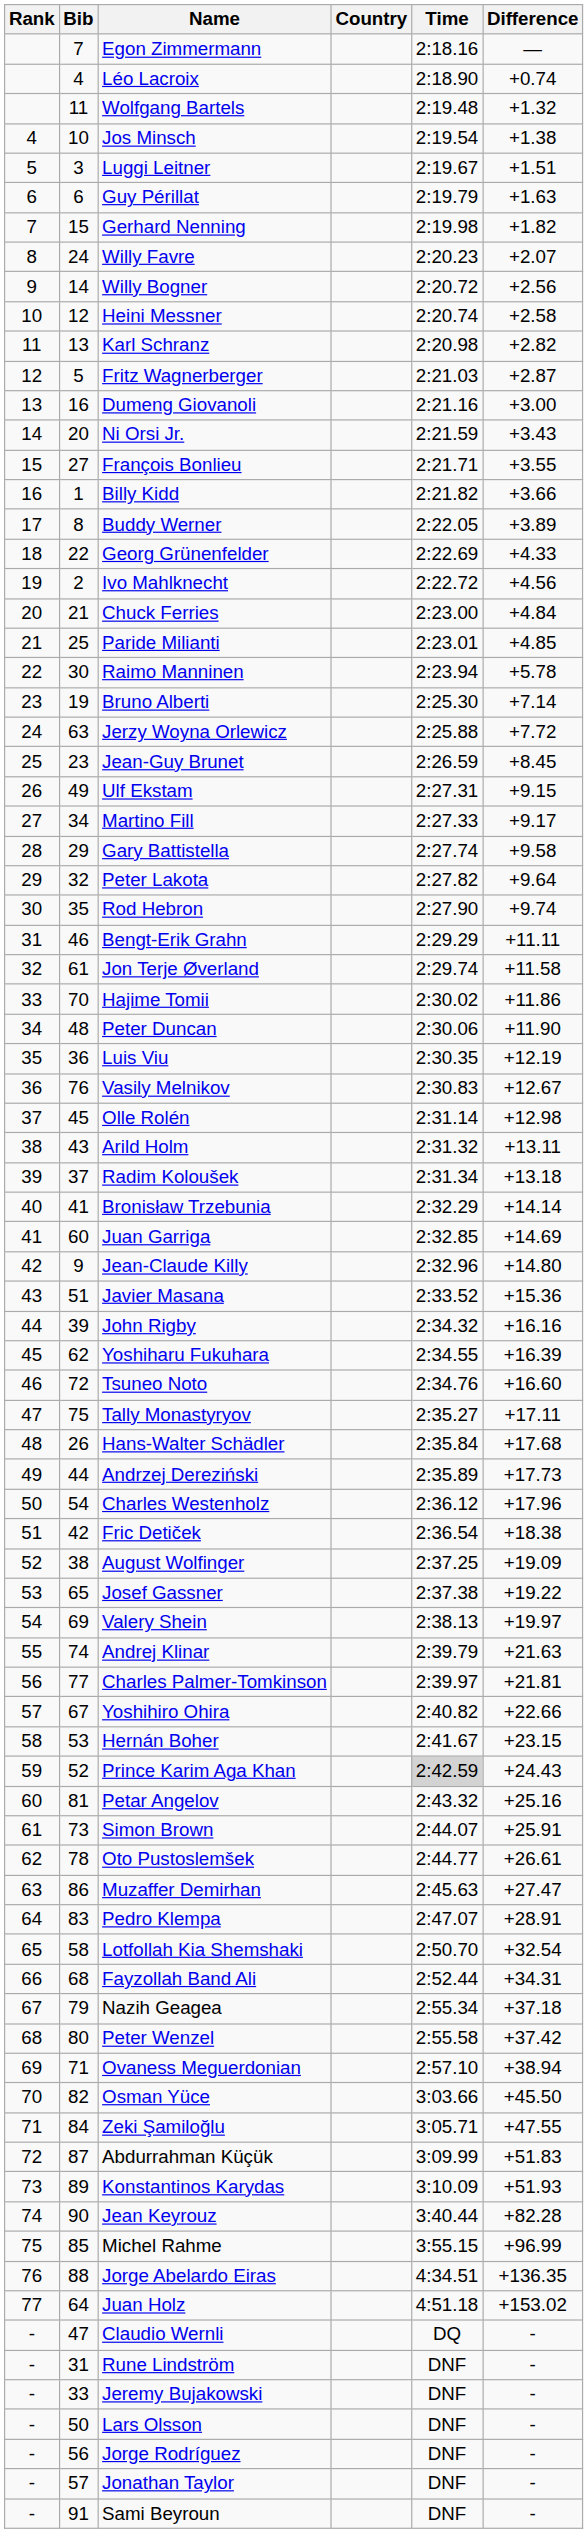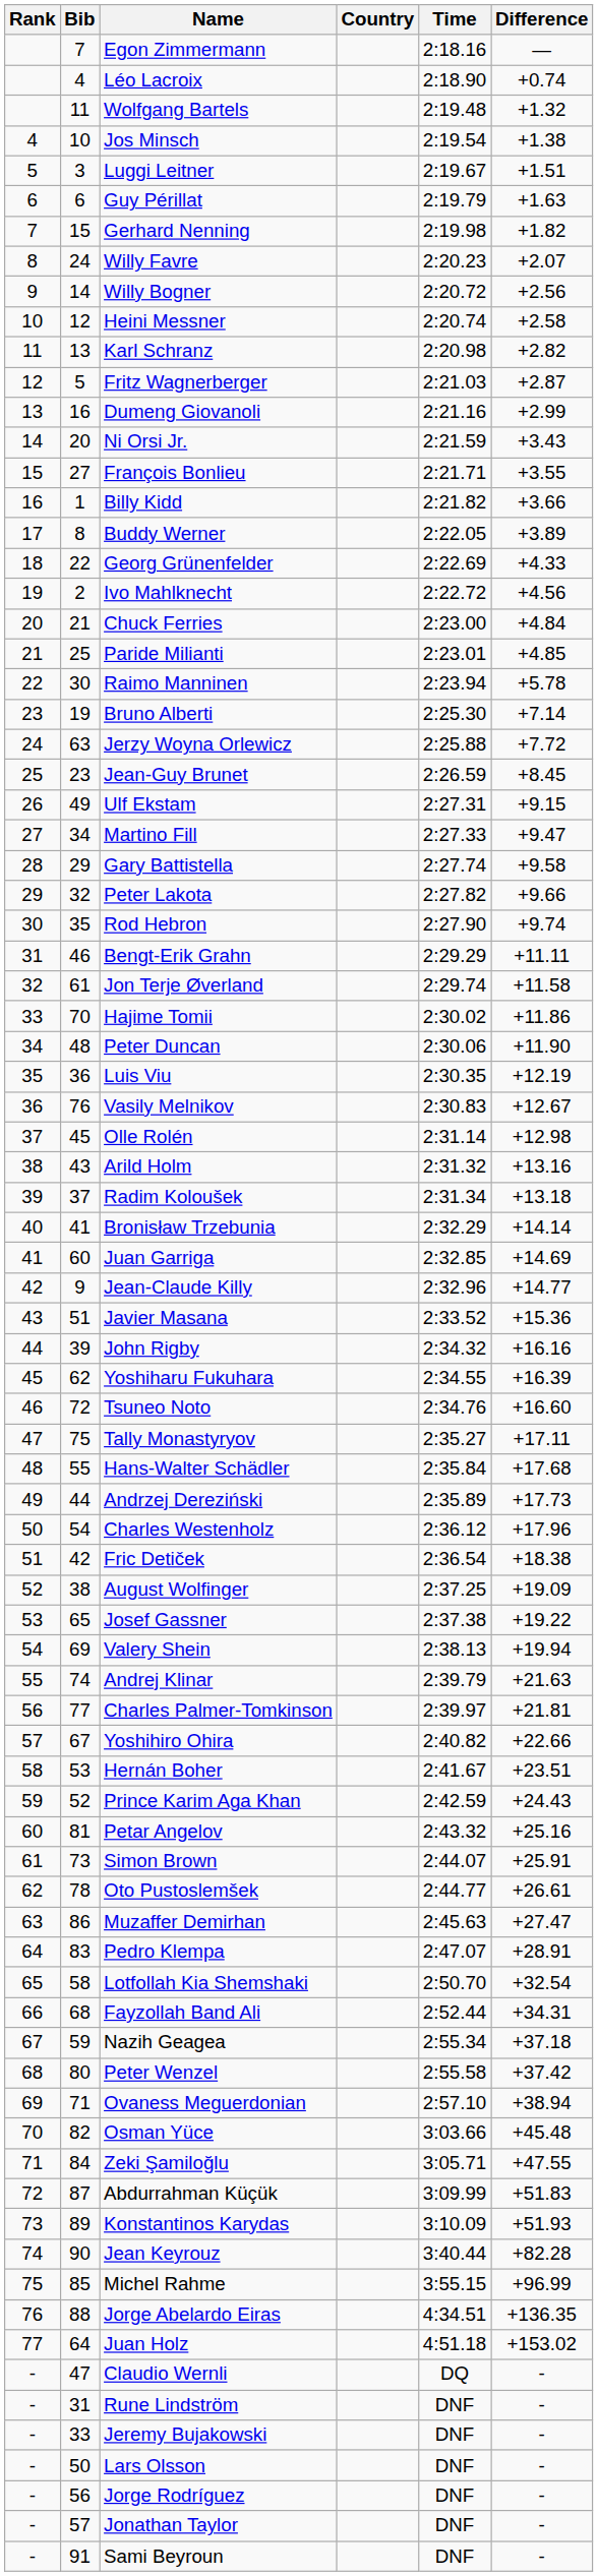Dumeng Giovanoli | Difference: +3.00 -> +2.99
Martino Fill | Difference: +9.17 -> +9.47
Peter Lakota | Difference: +9.64 -> +9.66
Arild Holm | Difference: +13.11 -> +13.16
Jean-Claude Killy | Difference: +14.80 -> +14.77
Hans-Walter Schädler | Bib: 26 -> 55
Valery Shein | Difference: +19.97 -> +19.94
Hernán Boher | Difference: +23.15 -> +23.51
Prince Karim Aga Khan | Time: lightgrey background -> no background
Nazih Geagea | Bib: 79 -> 59
Osman Yüce | Difference: +45.50 -> +45.48
